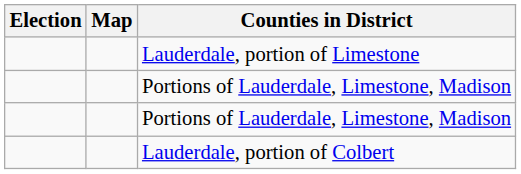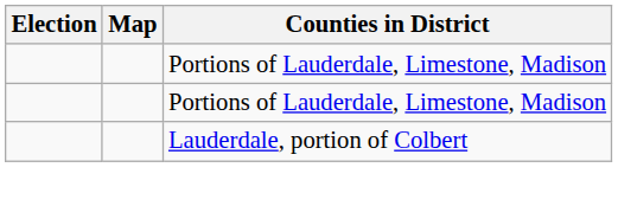- row: Lauderdale, portion of Limestone
